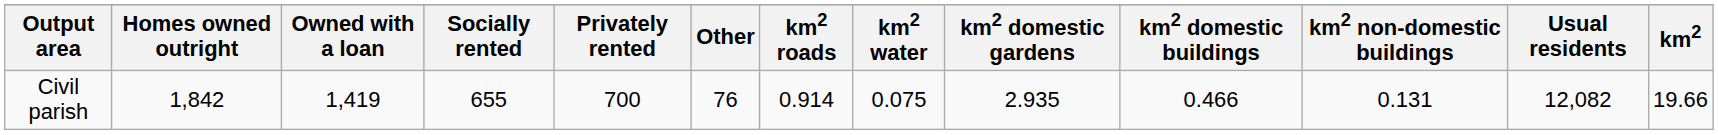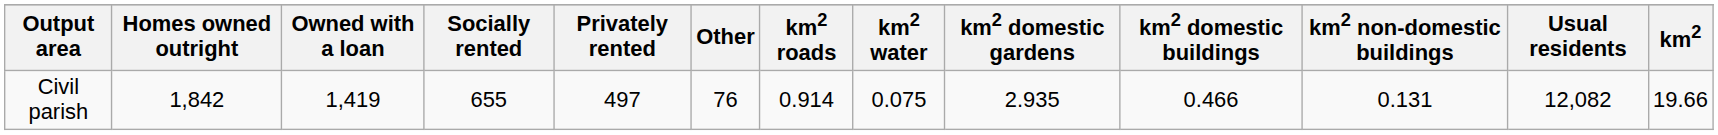Civil parish | Privately rented: 700 -> 497
